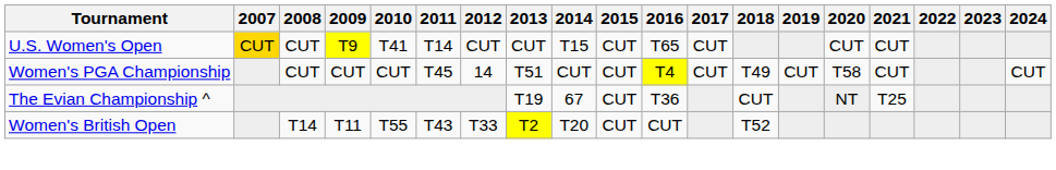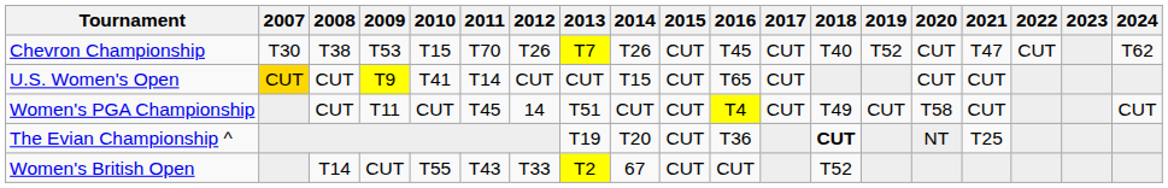+ row: Chevron Championship | T30 | T38 | T53 | T15 | T70 | T26 | T7 | T26 | CUT | T45 | CUT | T40 | T52 | CUT | T47 | CUT | T62
Women's PGA Championship | 2009: CUT -> T11
The Evian Championship ^ | 2014: 67 -> T20
The Evian Championship ^ | 2018: normal -> bold
Women's British Open | 2009: T11 -> CUT
Women's British Open | 2014: T20 -> 67
